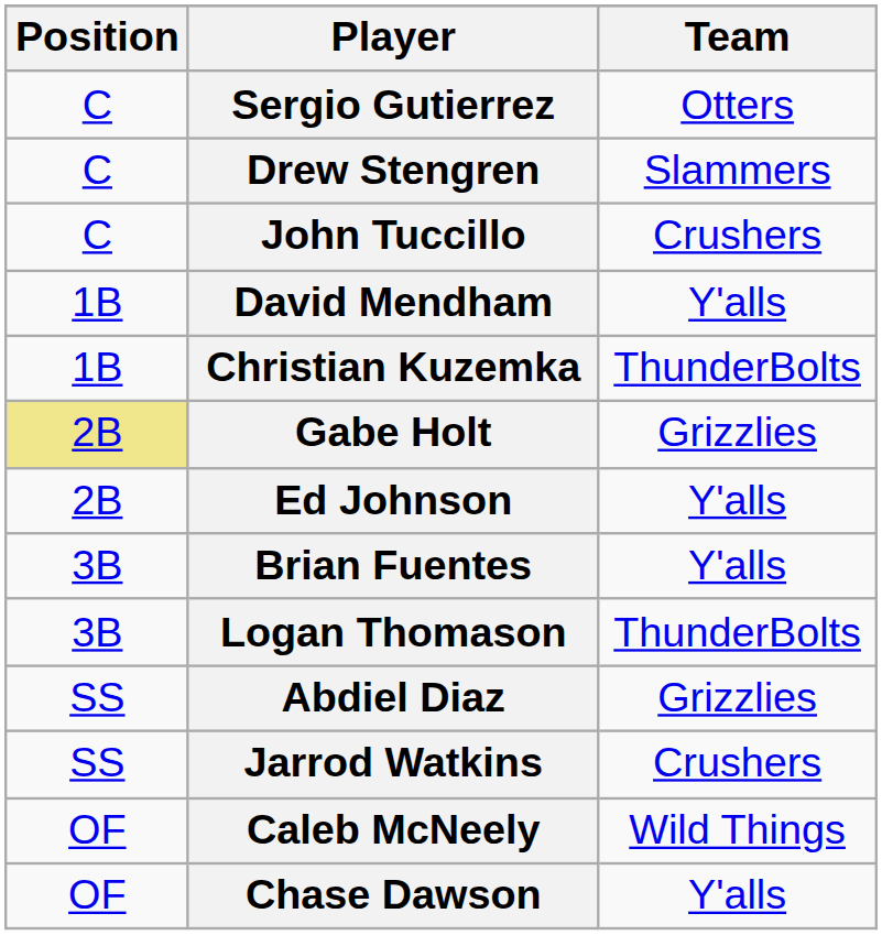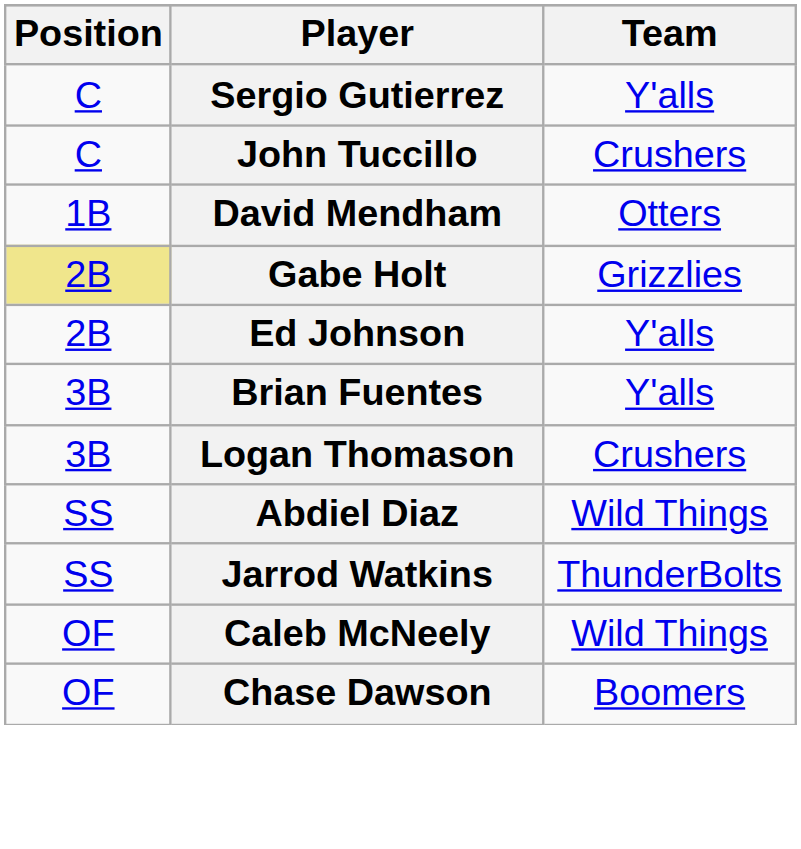Sergio Gutierrez | Team: Otters -> Y'alls
- row: C | Drew Stengren | Slammers
David Mendham | Team: Y'alls -> Otters
- row: 1B | Christian Kuzemka | ThunderBolts
Logan Thomason | Team: ThunderBolts -> Crushers
Abdiel Diaz | Team: Grizzlies -> Wild Things
Jarrod Watkins | Team: Crushers -> ThunderBolts
Chase Dawson | Team: Y'alls -> Boomers
